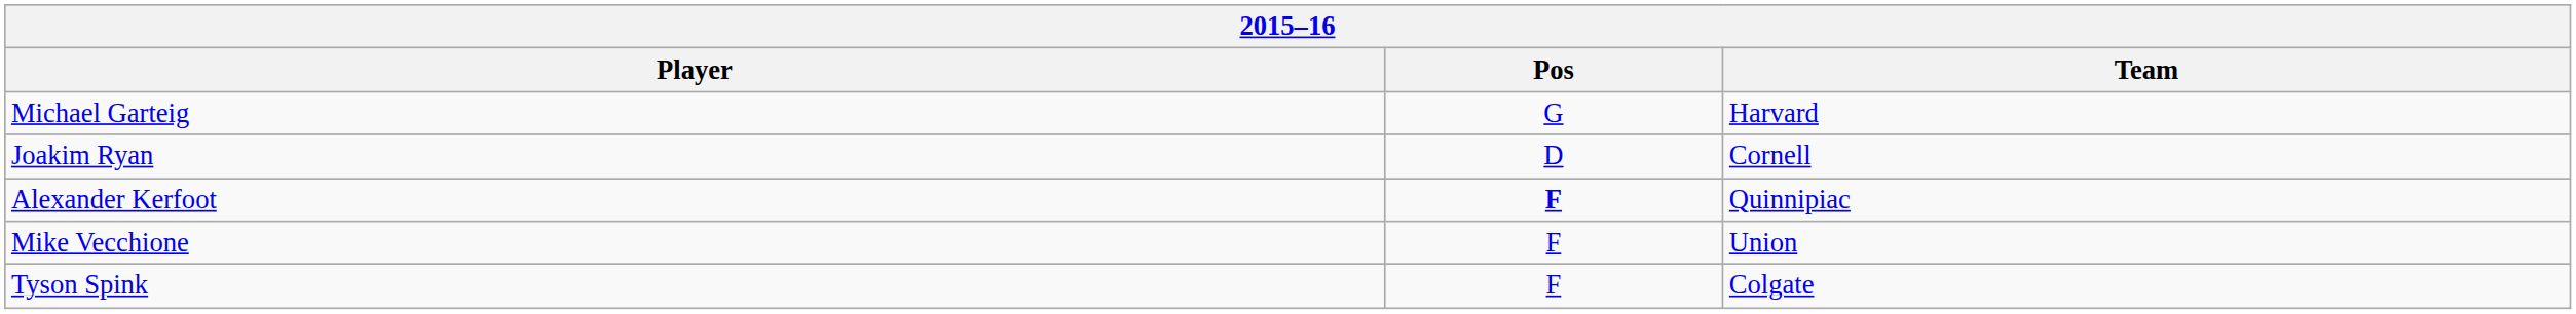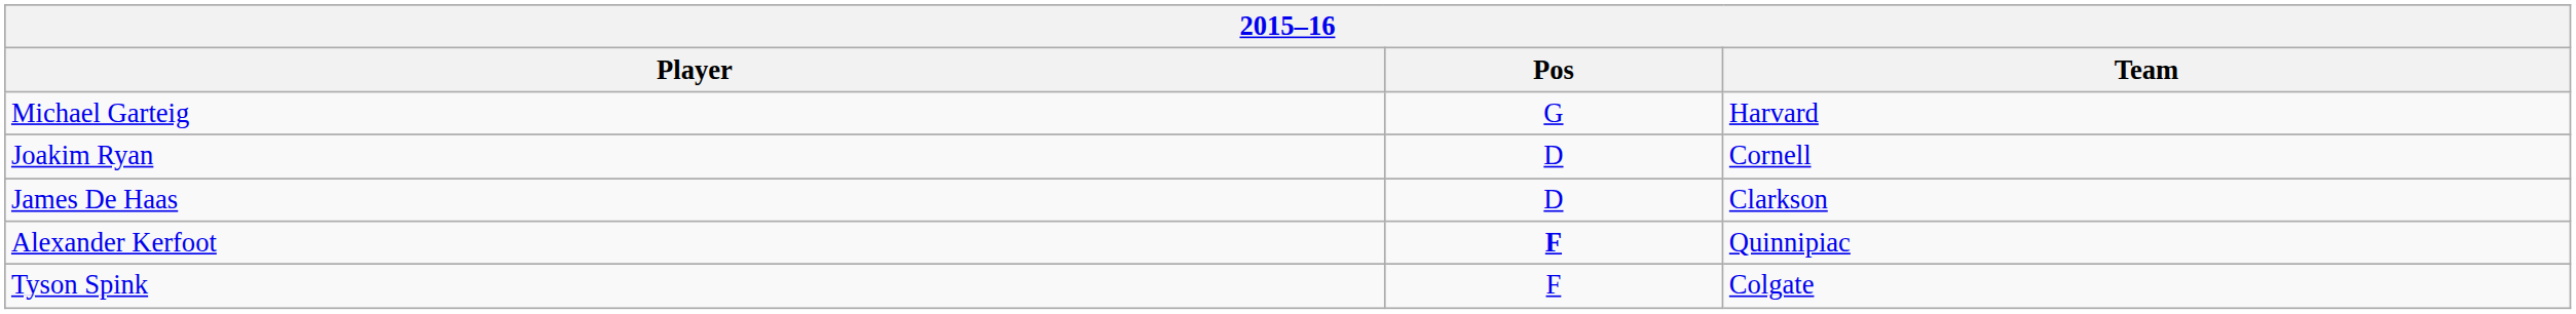+ row: James De Haas | D | Clarkson
- row: Mike Vecchione | F | Union
